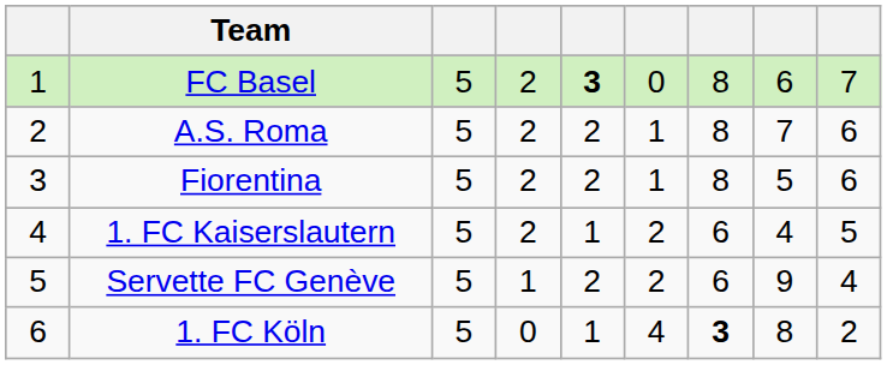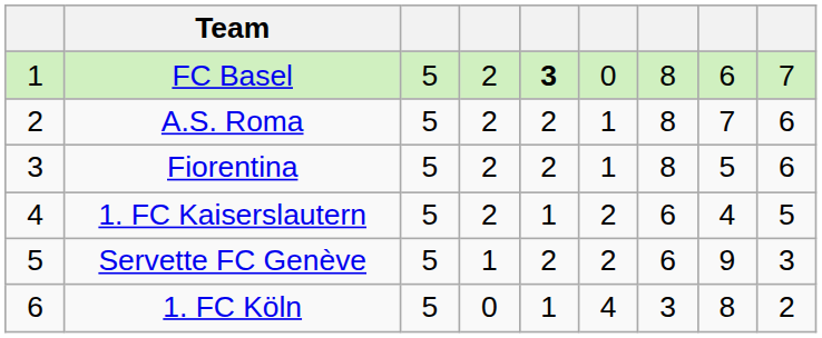Servette FC Genève | column 9: 4 -> 3
1. FC Köln | column 7: bold -> normal
